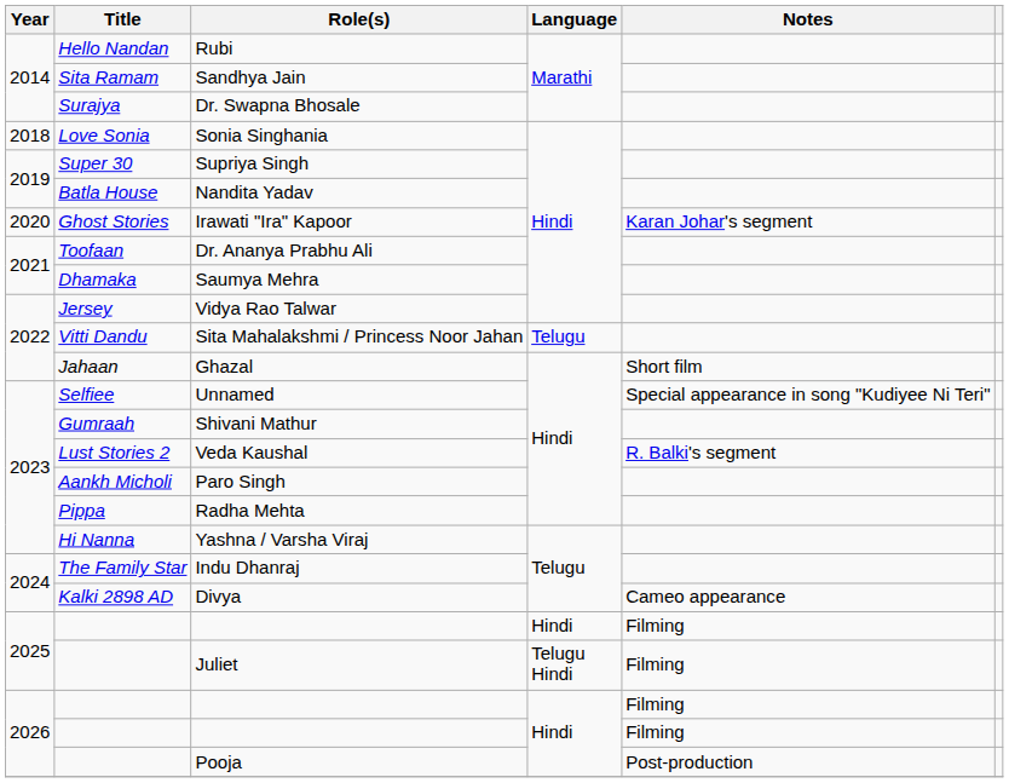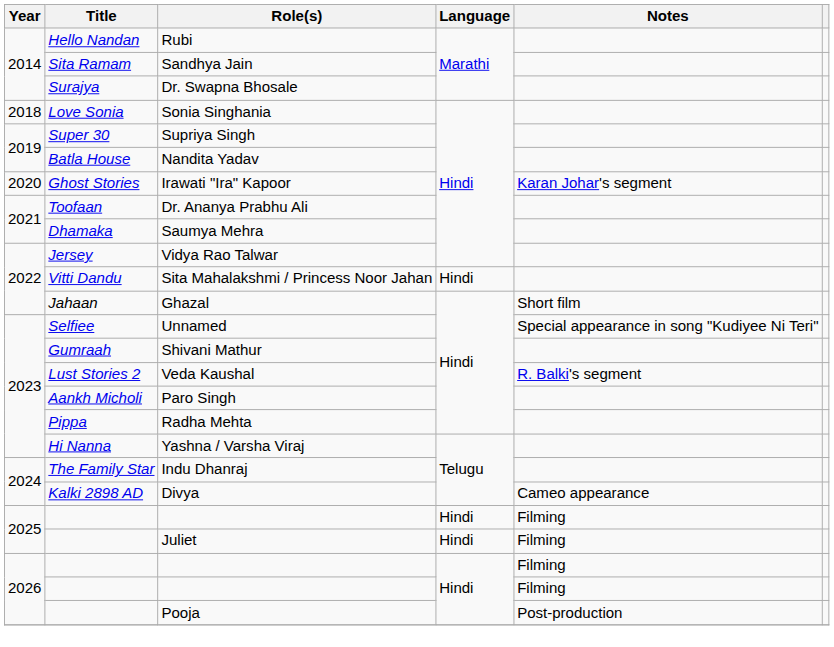Sita Mahalakshmi / Princess Noor Jahan | Language: Telugu -> Hindi
Juliet | Language: Telugu Hindi -> Hindi
